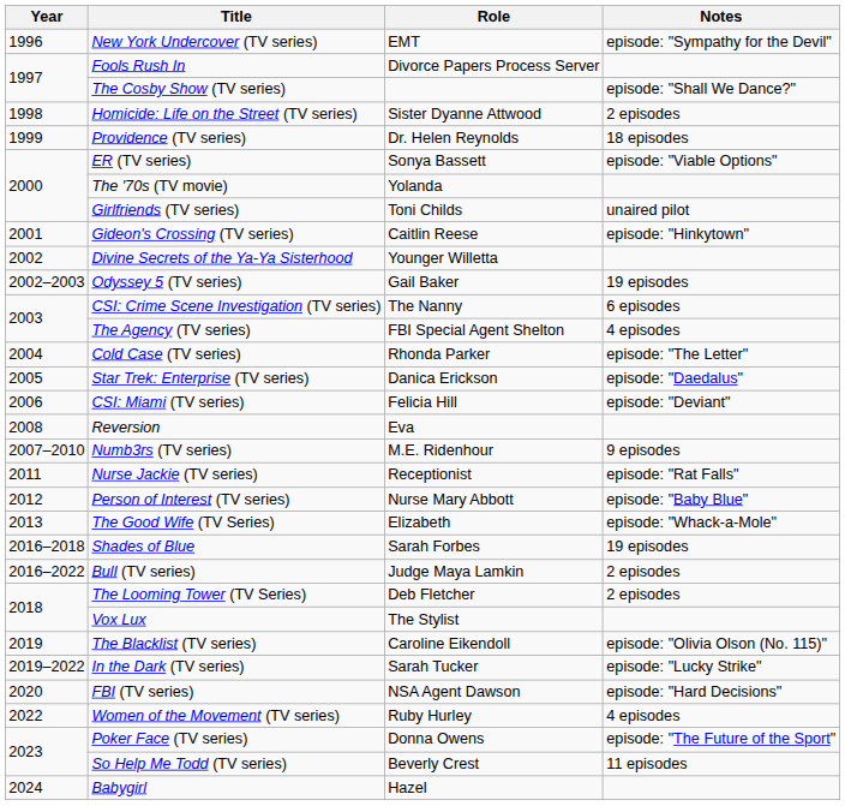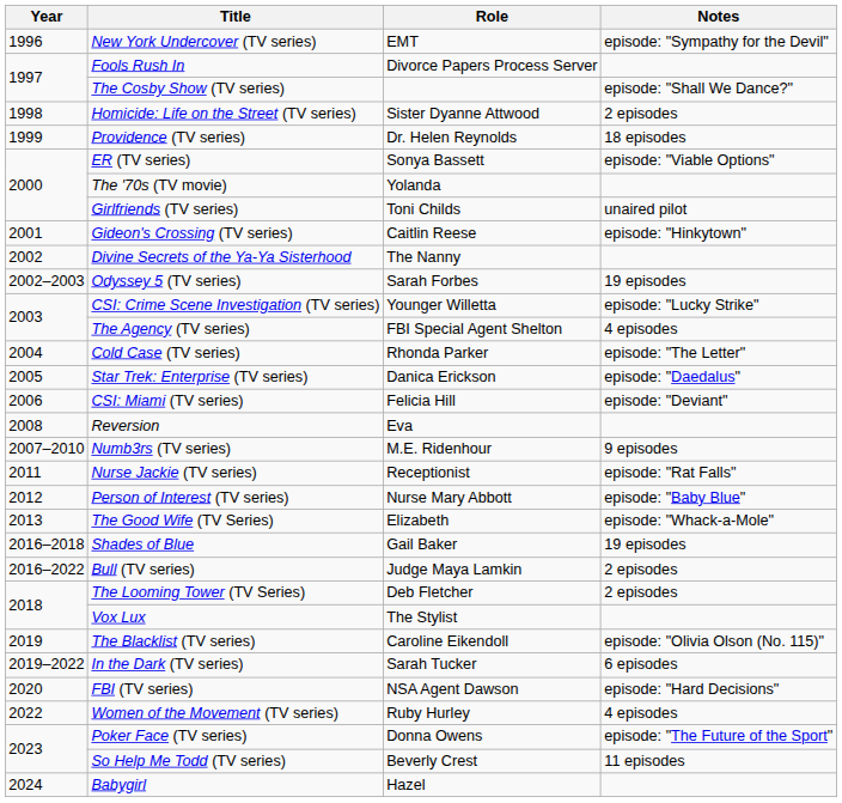Divine Secrets of the Ya-Ya Sisterhood | Role: Younger Willetta -> The Nanny
Odyssey 5 (TV series) | Role: Gail Baker -> Sarah Forbes
CSI: Crime Scene Investigation (TV series) | Role: The Nanny -> Younger Willetta
CSI: Crime Scene Investigation (TV series) | Notes: 6 episodes -> episode: "Lucky Strike"
Shades of Blue | Role: Sarah Forbes -> Gail Baker
In the Dark (TV series) | Notes: episode: "Lucky Strike" -> 6 episodes
